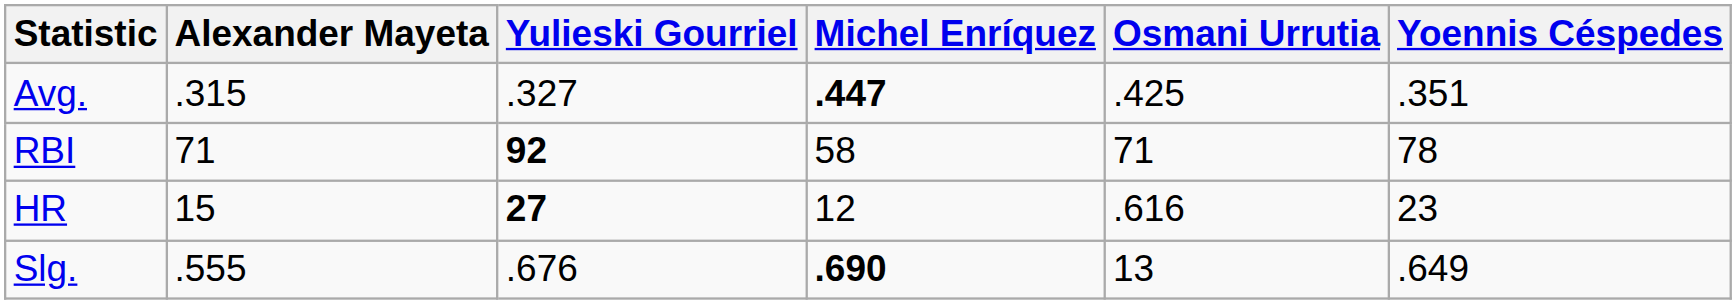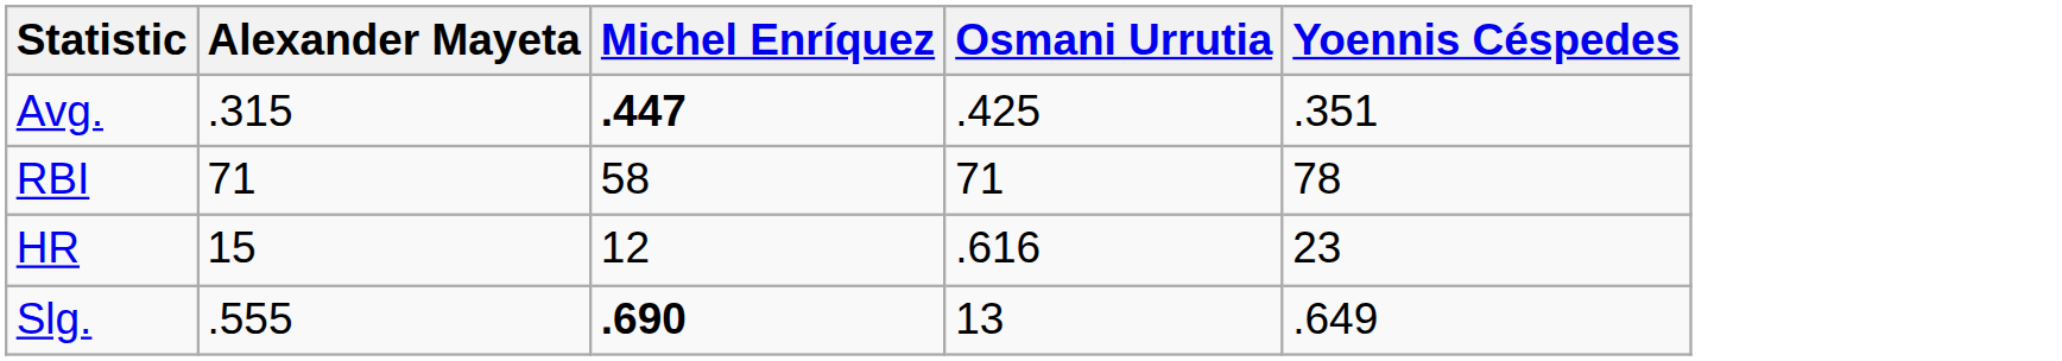- column: Yulieski Gourriel | .327 | 92 | 27 | .676
